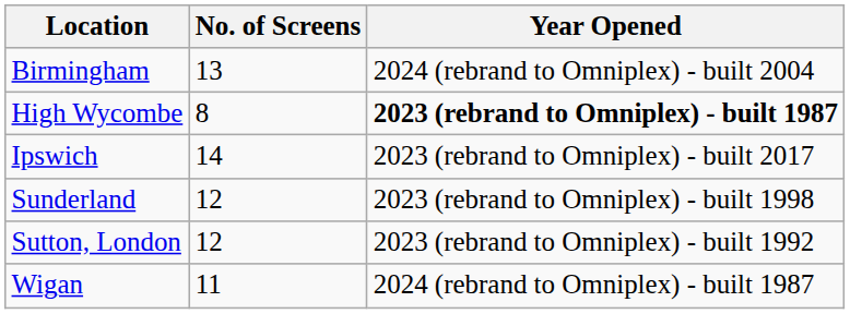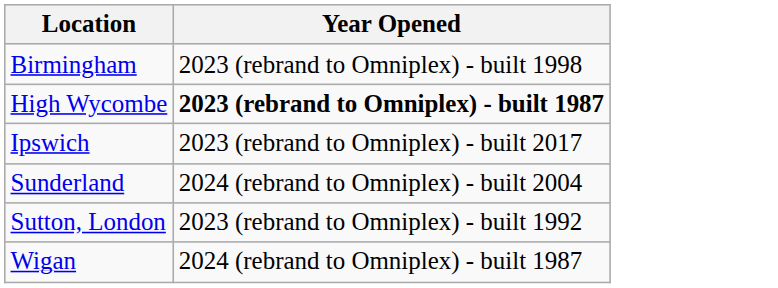- column: No. of Screens | 13 | 8 | 14 | 12 | 12 | 11
Birmingham | Year Opened: 2024 (rebrand to Omniplex) - built 2004 -> 2023 (rebrand to Omniplex) - built 1998
Sunderland | Year Opened: 2023 (rebrand to Omniplex) - built 1998 -> 2024 (rebrand to Omniplex) - built 2004
